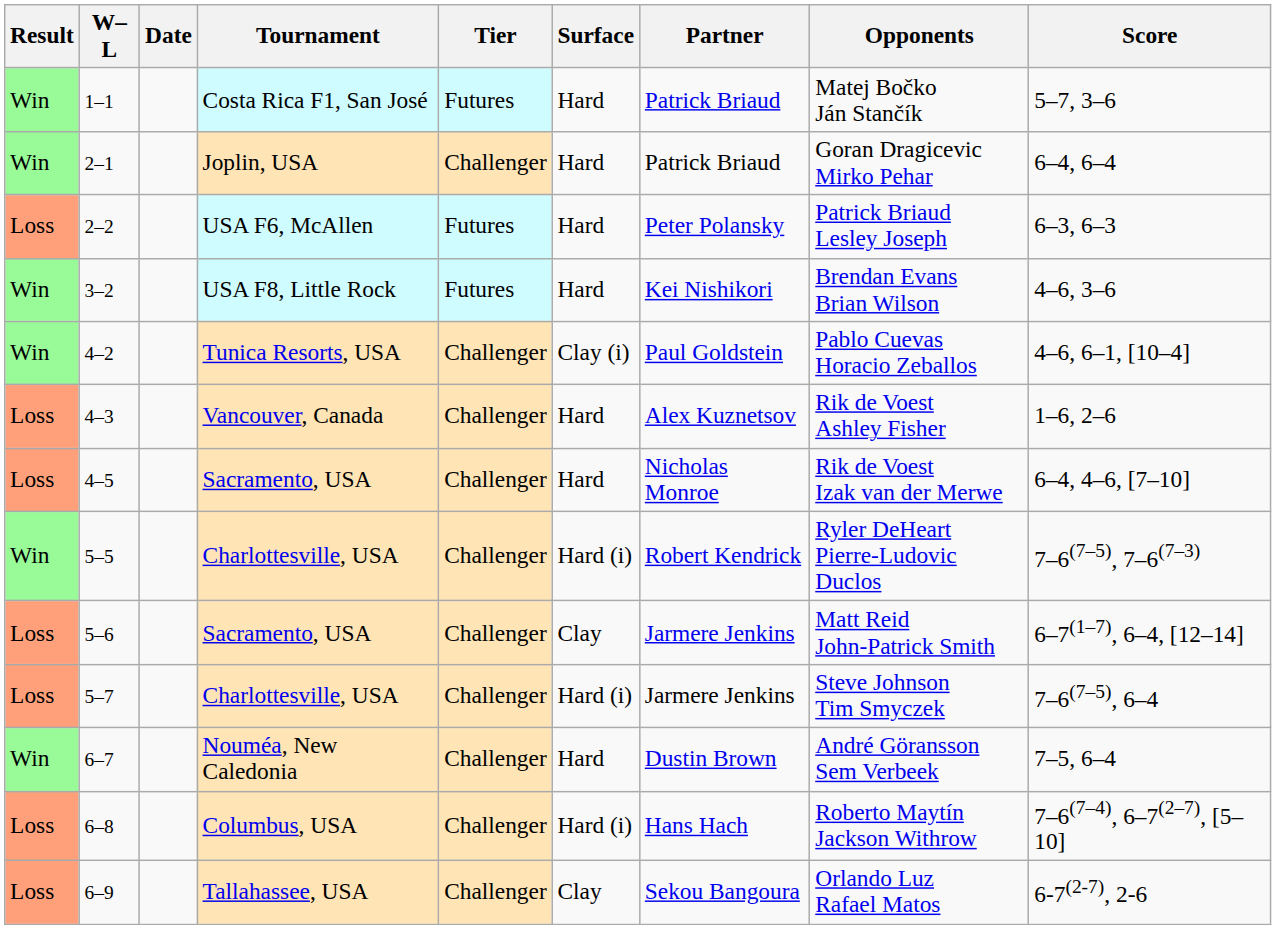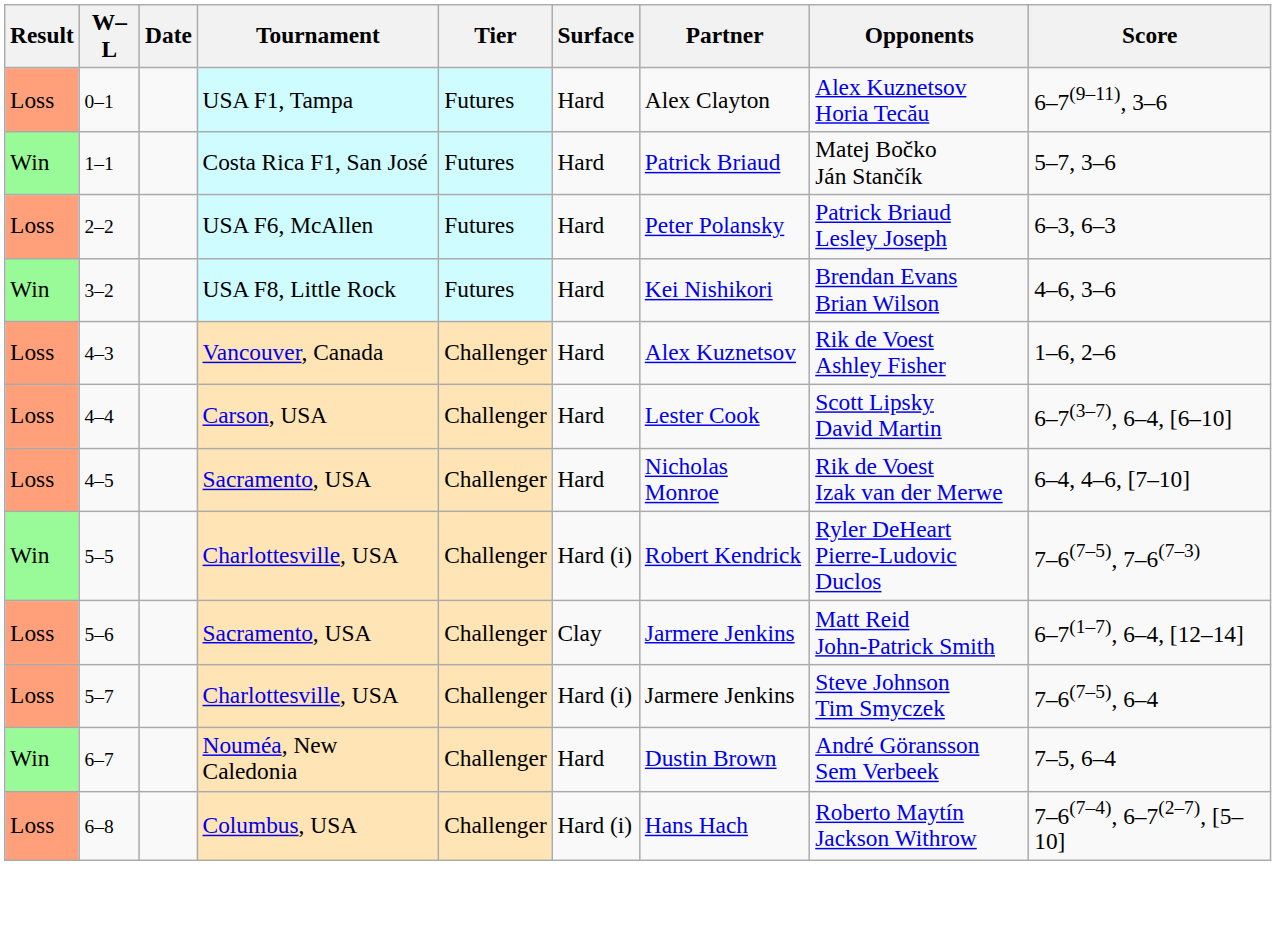+ row: Loss | 0–1 | USA F1, Tampa | Futures | Hard | Alex Clayton | Alex Kuznetsov Horia Tecău | 6–7(9–11), 3–6
- row: Win | 2–1 | Joplin, USA | Challenger | Hard | Patrick Briaud | Goran Dragicevic Mirko Pehar | 6–4, 6–4
- row: Win | 4–2 | Tunica Resorts, USA | Challenger | Clay (i) | Paul Goldstein | Pablo Cuevas Horacio Zeballos | 4–6, 6–1, [10–4]
+ row: Loss | 4–4 | Carson, USA | Challenger | Hard | Lester Cook | Scott Lipsky David Martin | 6–7(3–7), 6–4, [6–10]
- row: Loss | 6–9 | Tallahassee, USA | Challenger | Clay | Sekou Bangoura | Orlando Luz Rafael Matos | 6-7(2-7), 2-6
